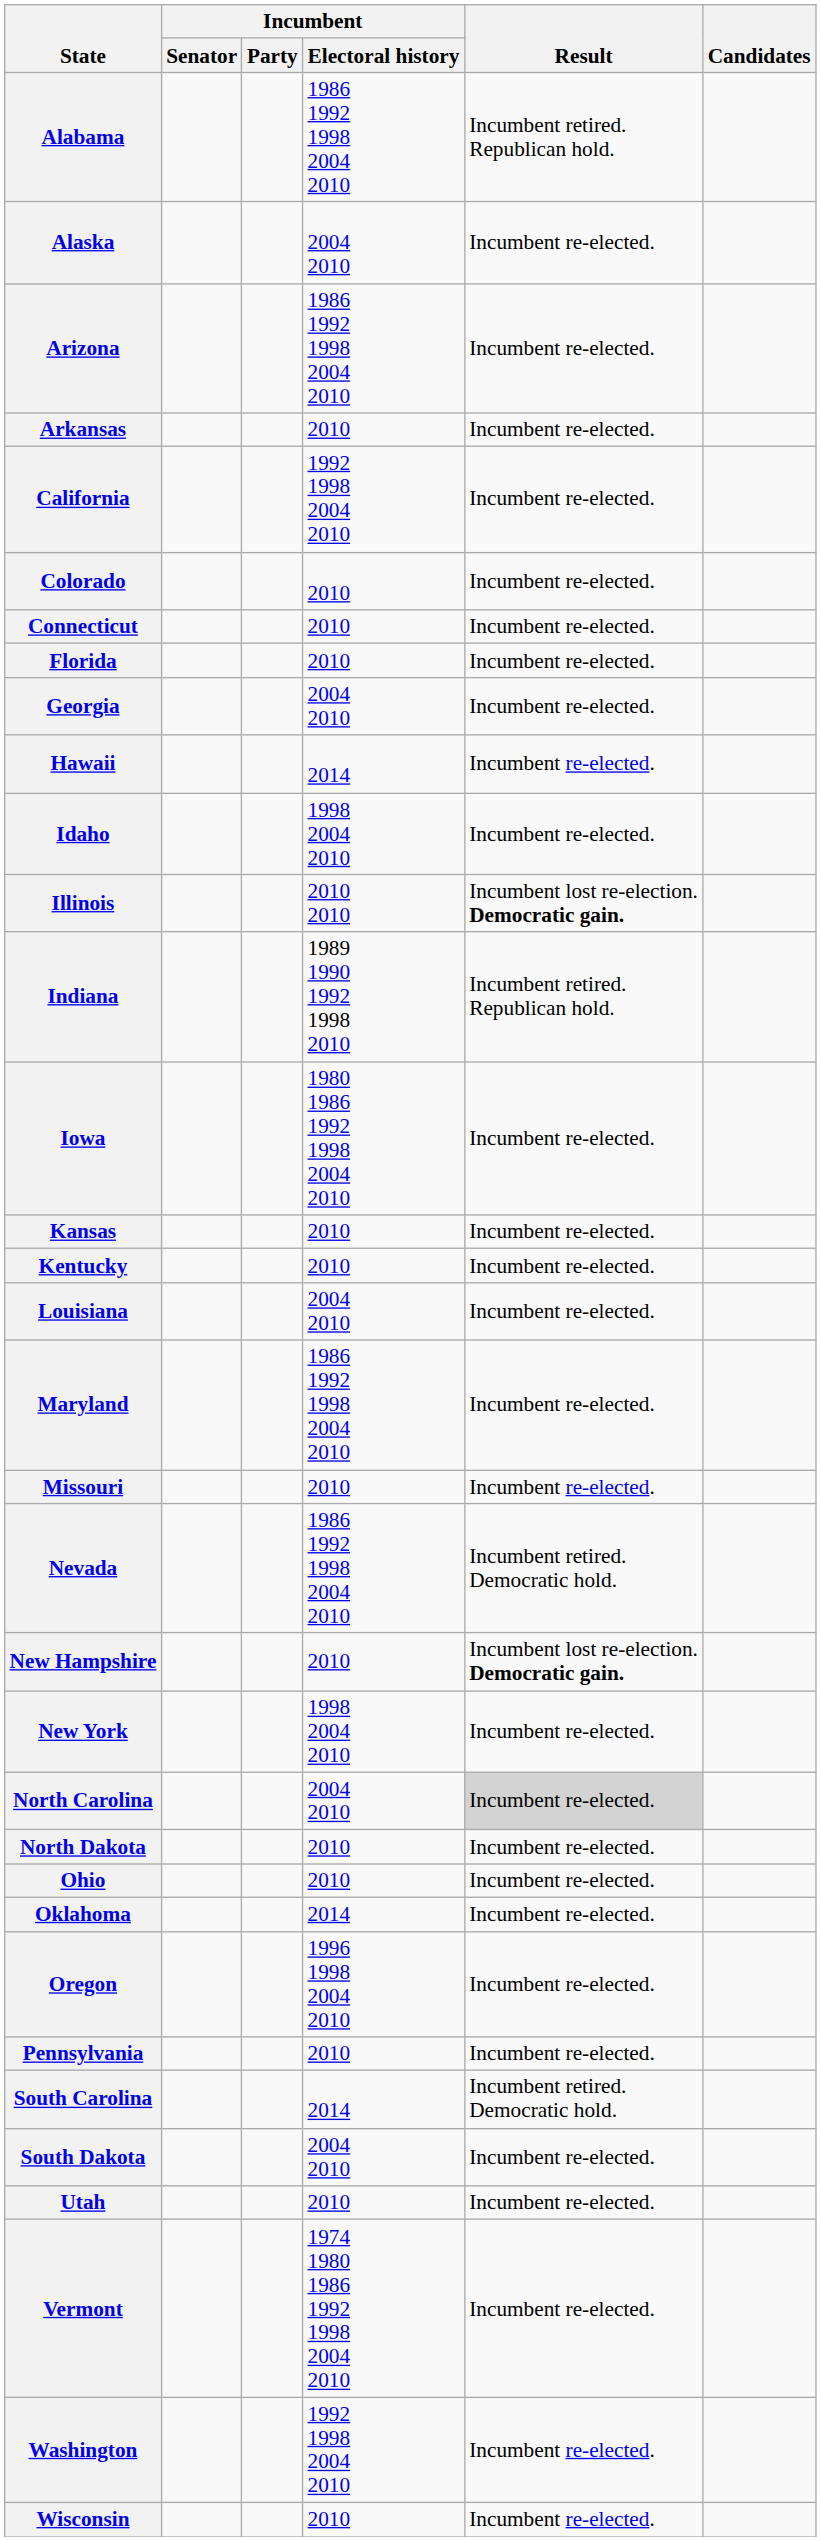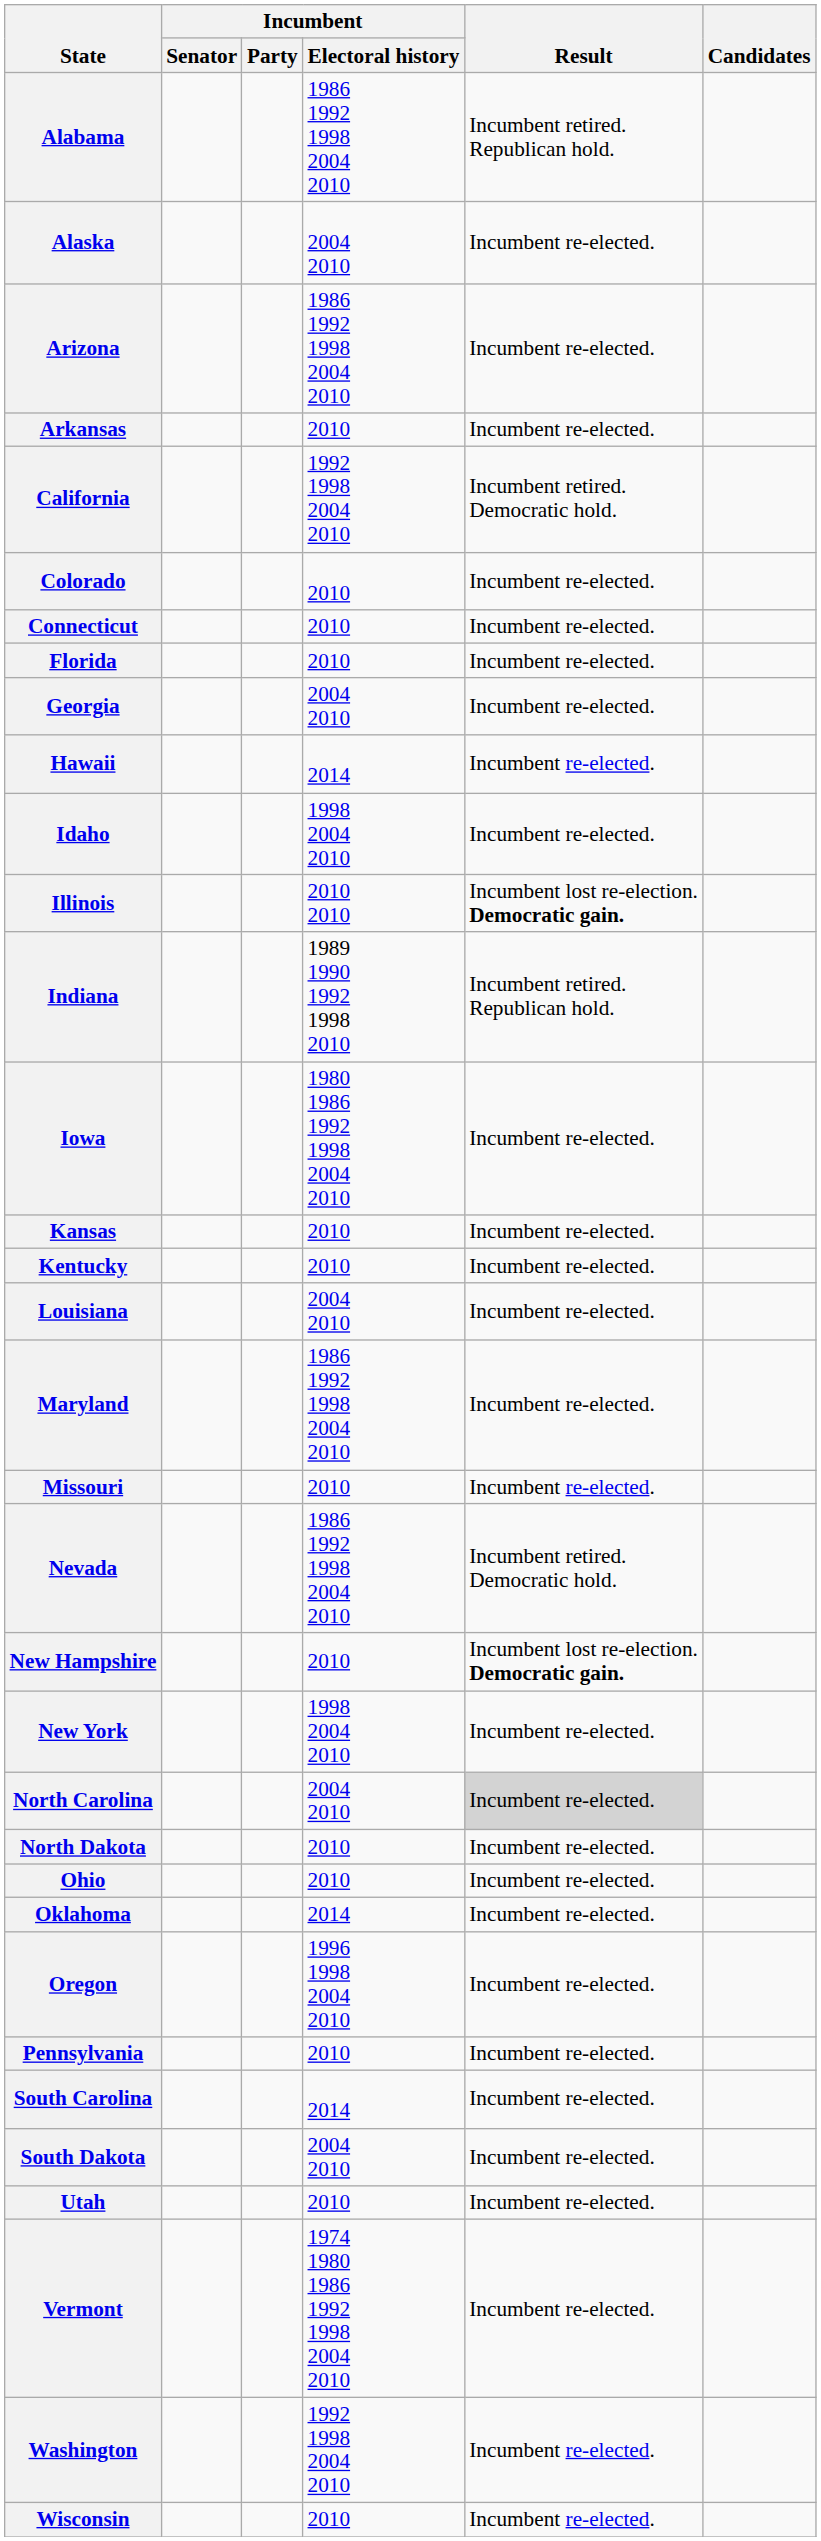California | Result: Incumbent re-elected. -> Incumbent retired. Democratic hold.
South Carolina | Result: Incumbent retired. Democratic hold. -> Incumbent re-elected.
